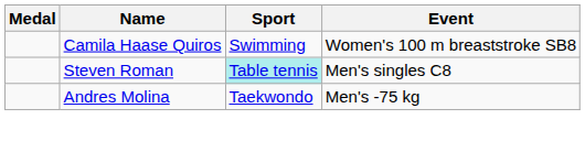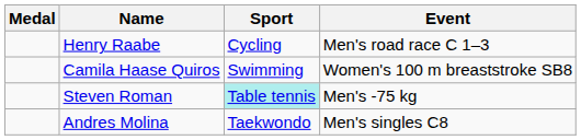+ row: Henry Raabe | Cycling | Men's road race C 1–3
Steven Roman | Event: Men's singles C8 -> Men's -75 kg
Andres Molina | Event: Men's -75 kg -> Men's singles C8
